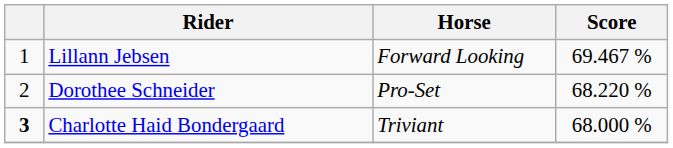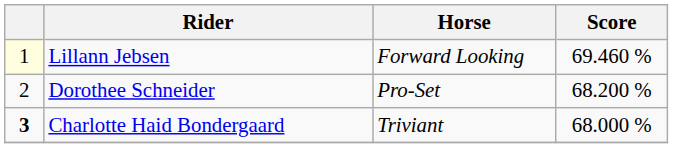Lillann Jebsen | column 1: no background -> lightyellow background
Lillann Jebsen | Score: 69.467 % -> 69.460 %
Dorothee Schneider | Score: 68.220 % -> 68.200 %
